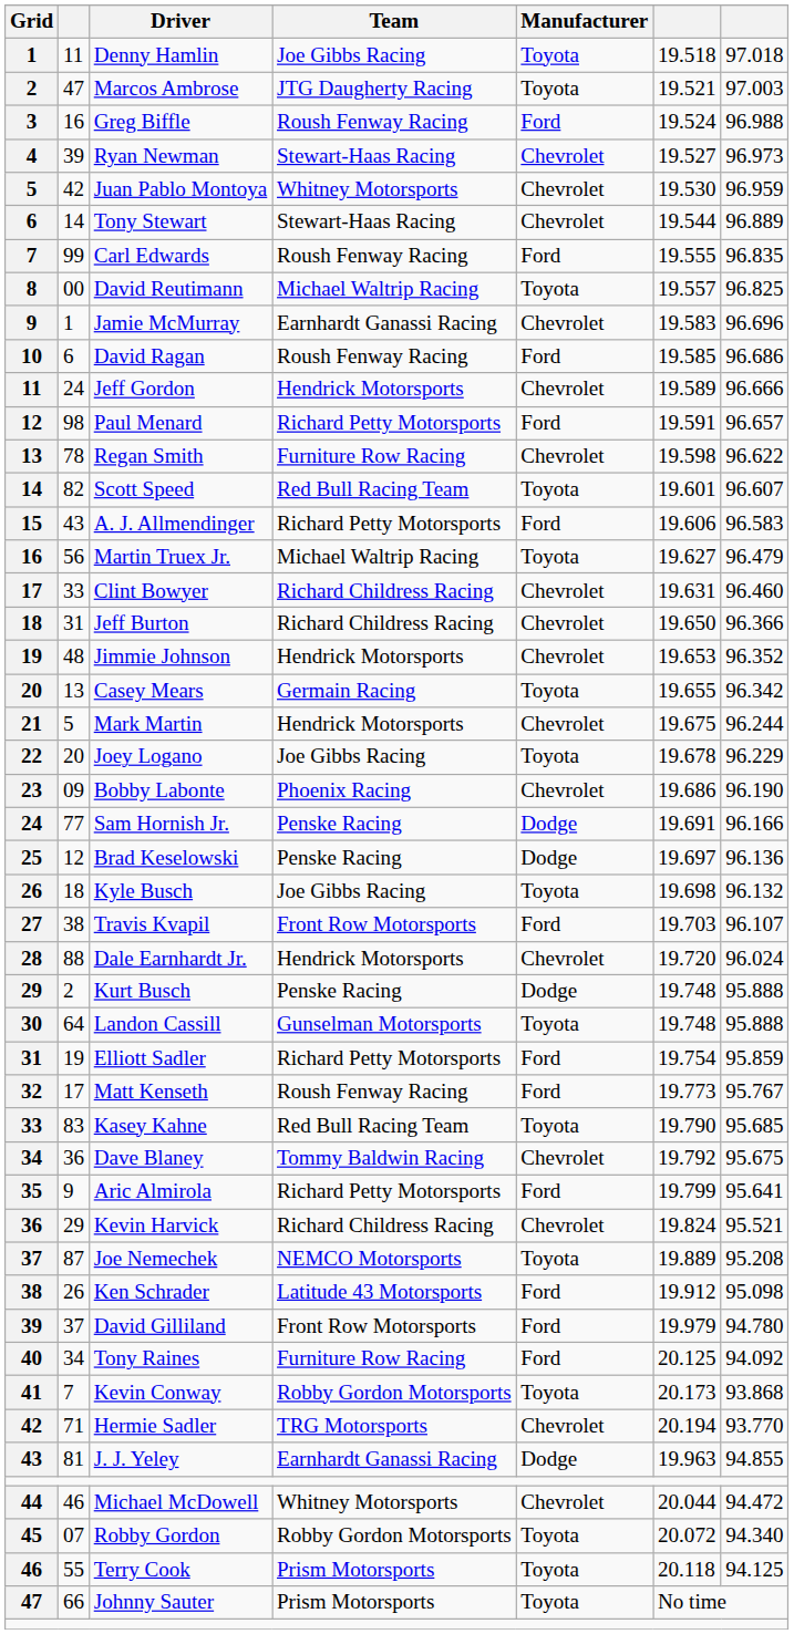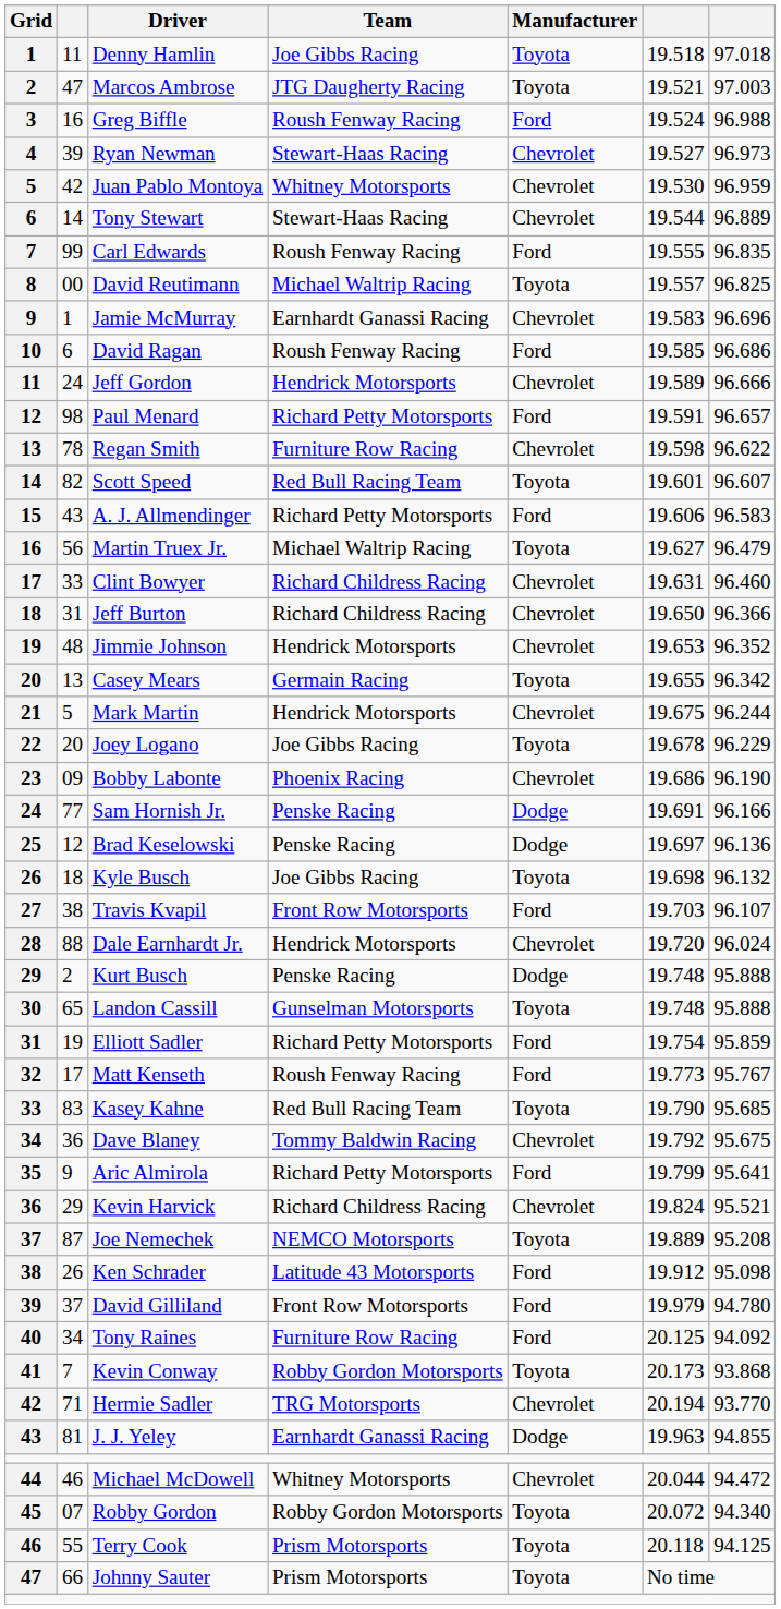Landon Cassill | column 2: 64 -> 65
